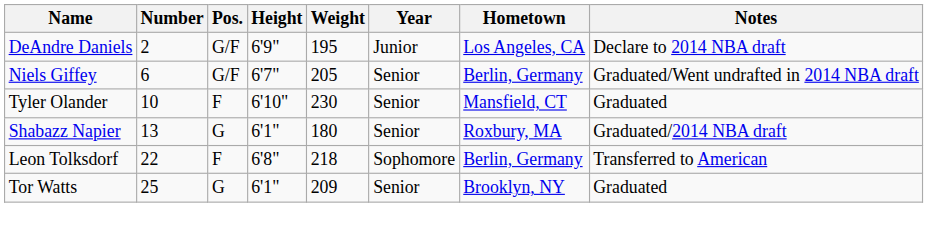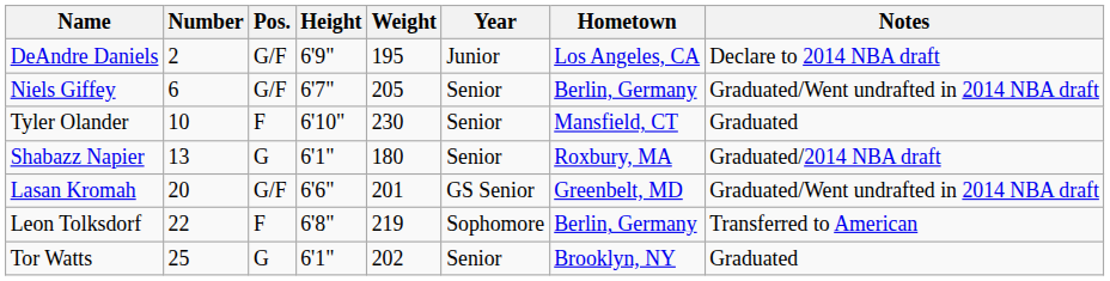+ row: Lasan Kromah | 20 | G/F | 6'6" | 201 | GS Senior | Greenbelt, MD | Graduated/Went undrafted in 2014 NBA draft
Leon Tolksdorf | Weight: 218 -> 219
Tor Watts | Weight: 209 -> 202
